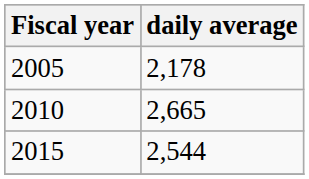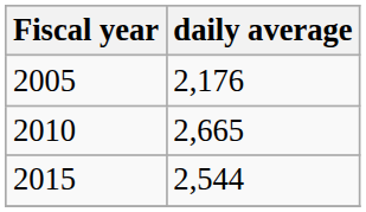2005 | daily average: 2,178 -> 2,176
